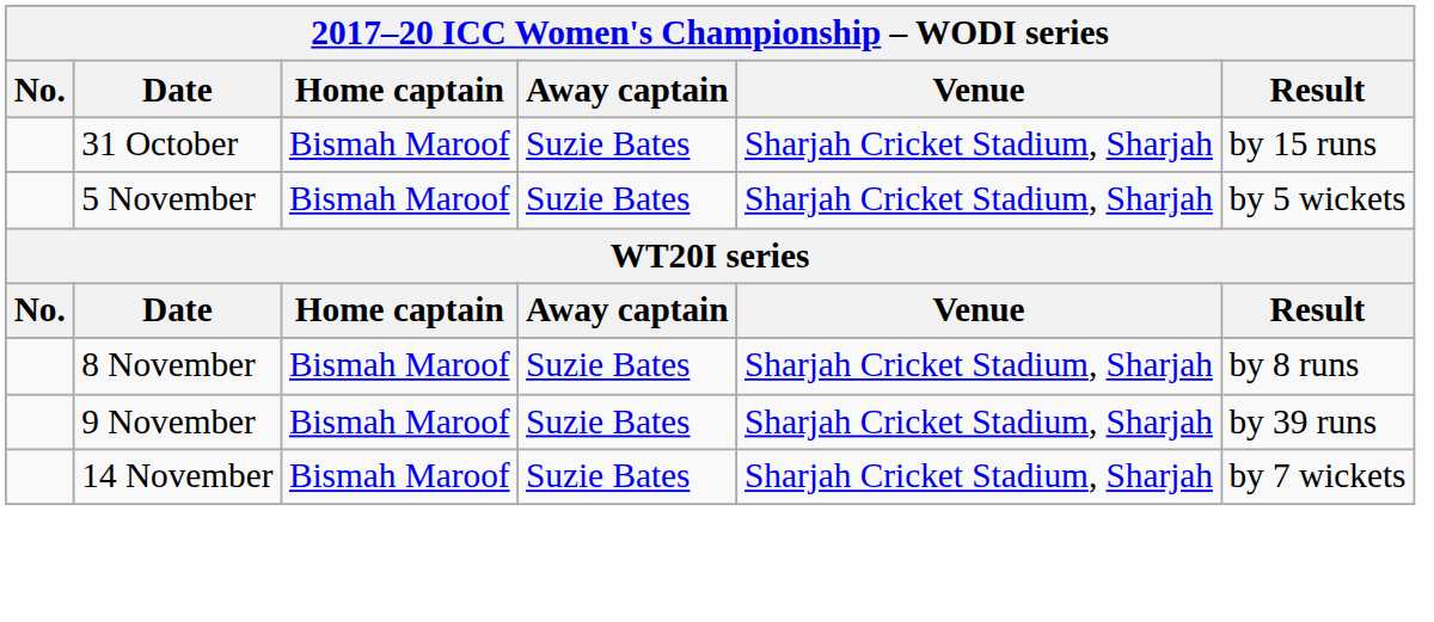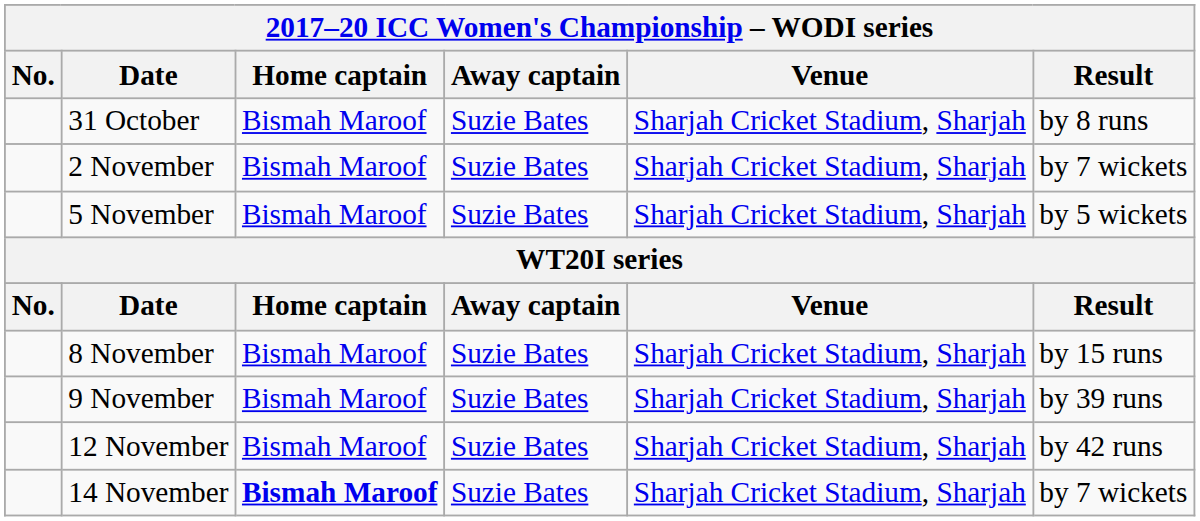31 October | Result: by 15 runs -> by 8 runs
+ row: 2 November | Bismah Maroof | Suzie Bates | Sharjah Cricket Stadium, Sharjah | by 7 wickets
8 November | Result: by 8 runs -> by 15 runs
+ row: 12 November | Bismah Maroof | Suzie Bates | Sharjah Cricket Stadium, Sharjah | by 42 runs
14 November | Home captain: normal -> bold
